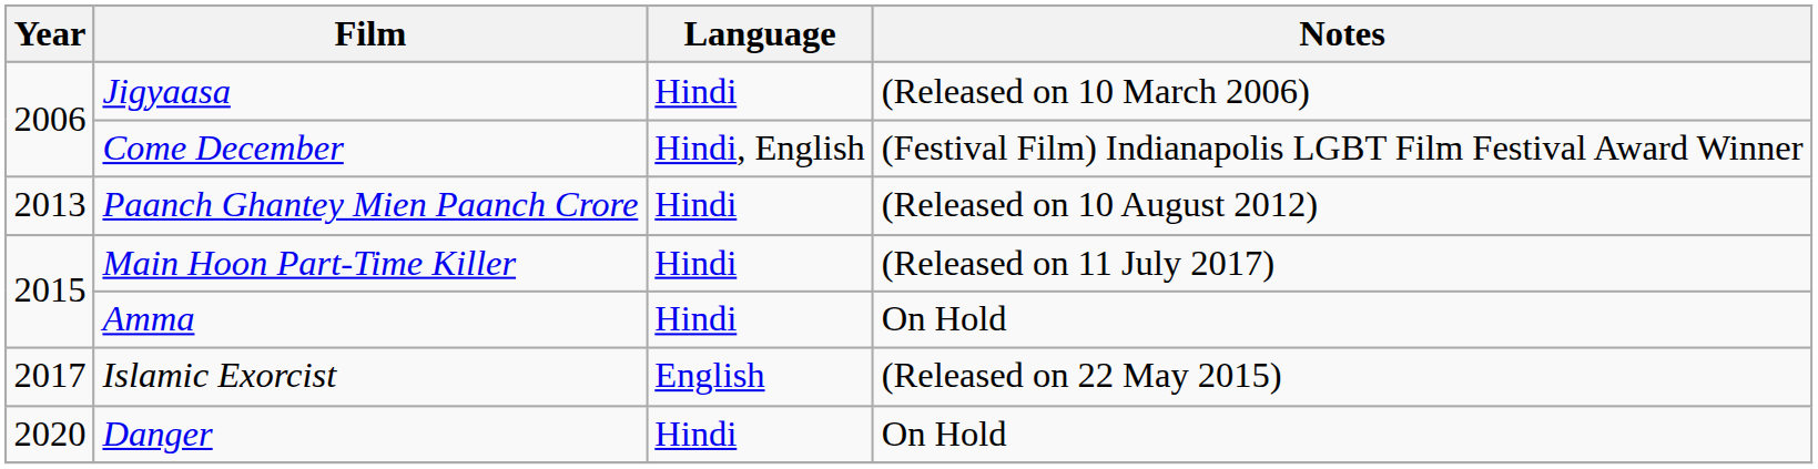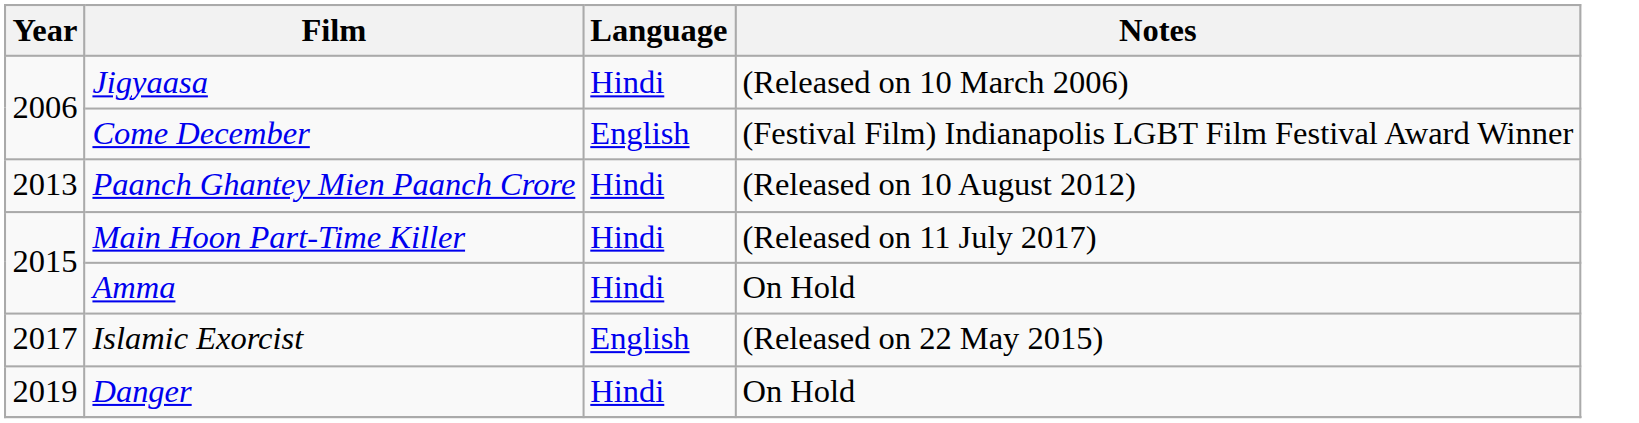Come December | Language: Hindi, English -> English
Danger | Year: 2020 -> 2019
